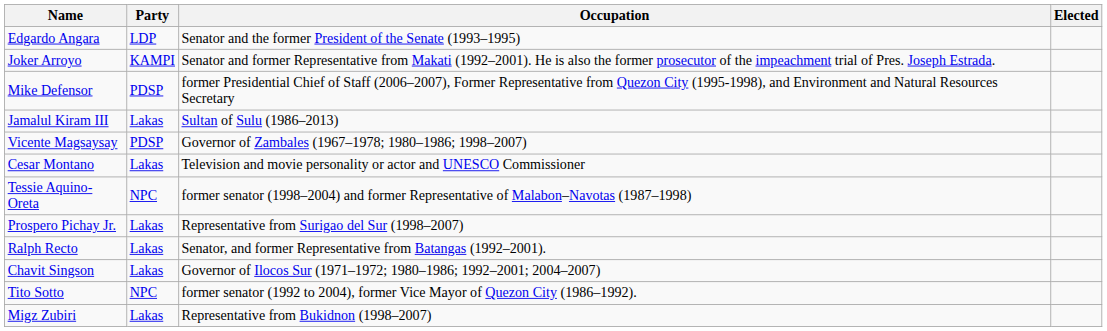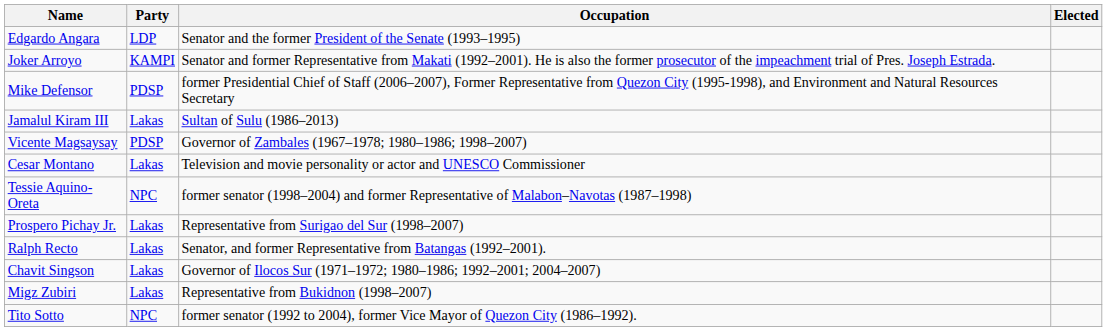rows swapped: Tito Sotto <-> Migz Zubiri
